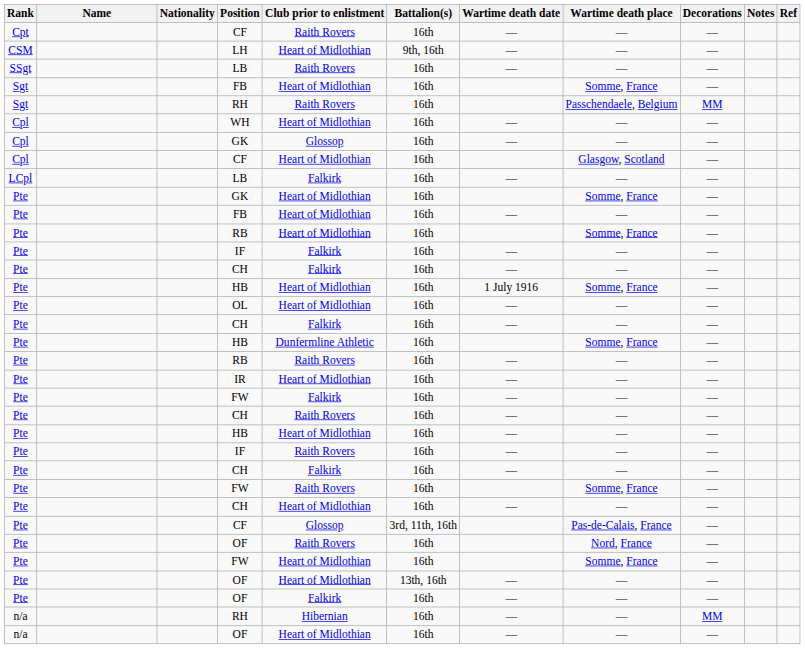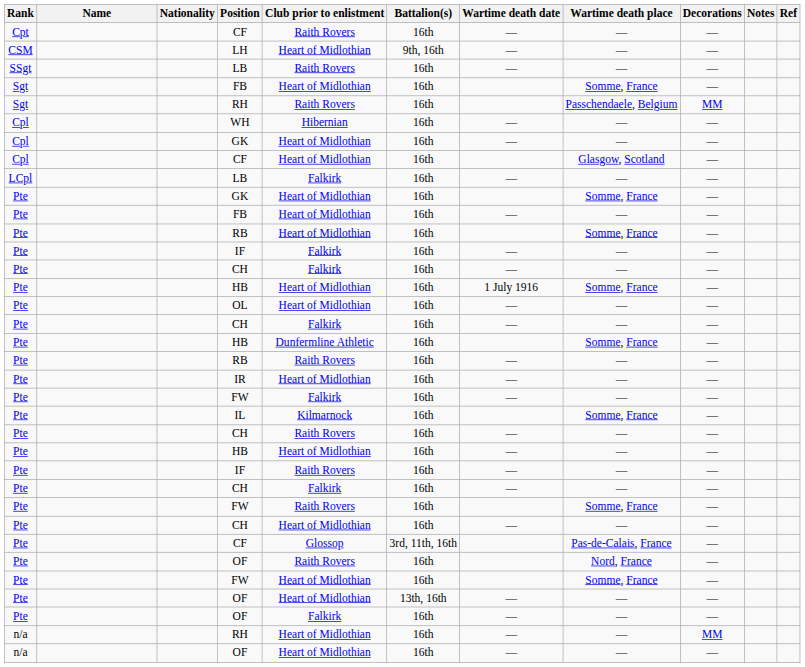WH | Club prior to enlistment: Heart of Midlothian -> Hibernian
Cpl / GK | Club prior to enlistment: Glossop -> Heart of Midlothian
+ row: Pte | IL | Kilmarnock | 16th | Somme, France | —
n/a / RH | Club prior to enlistment: Hibernian -> Heart of Midlothian
